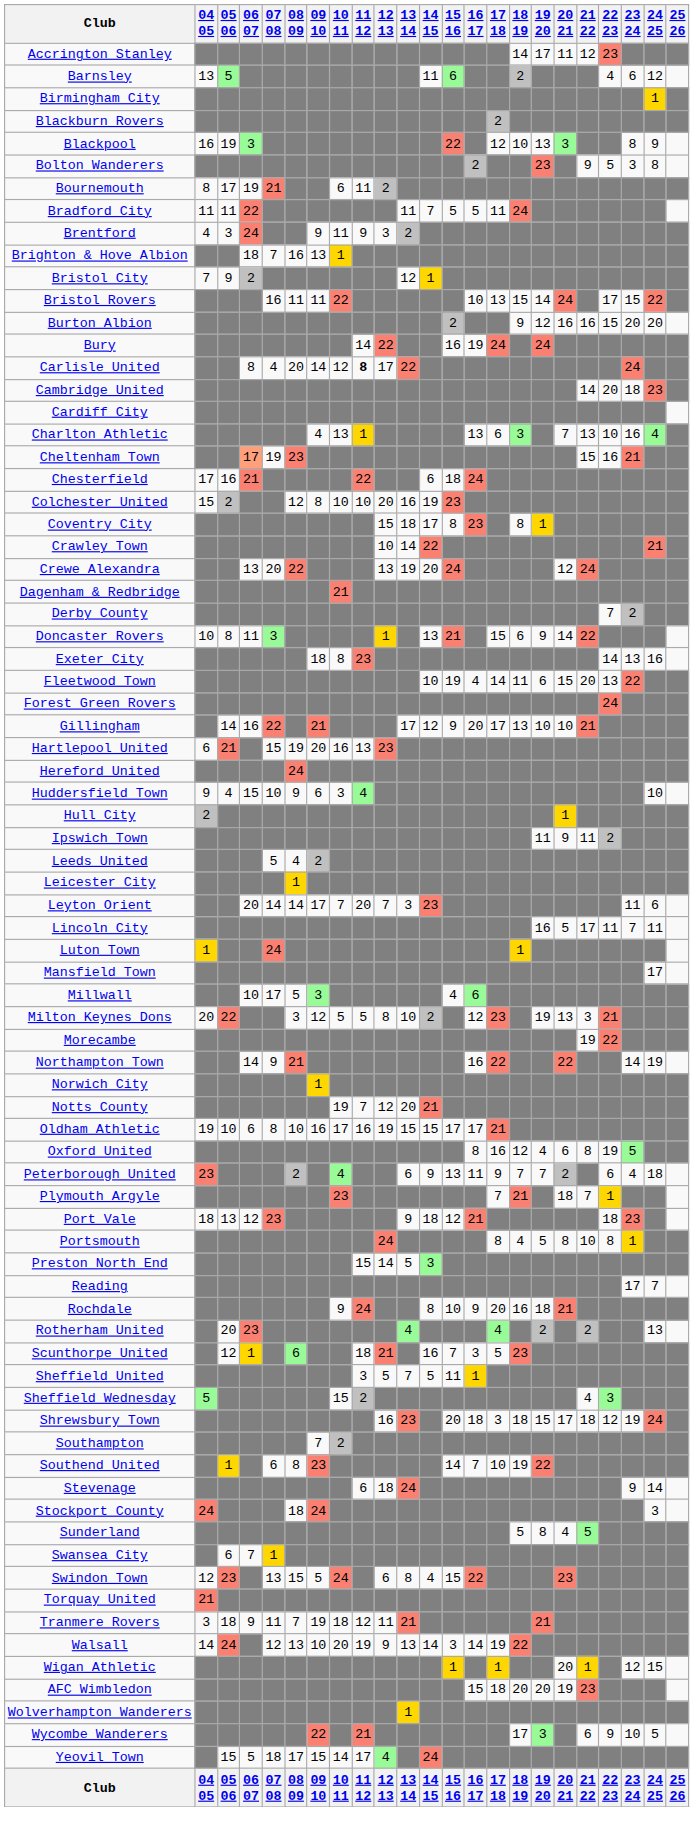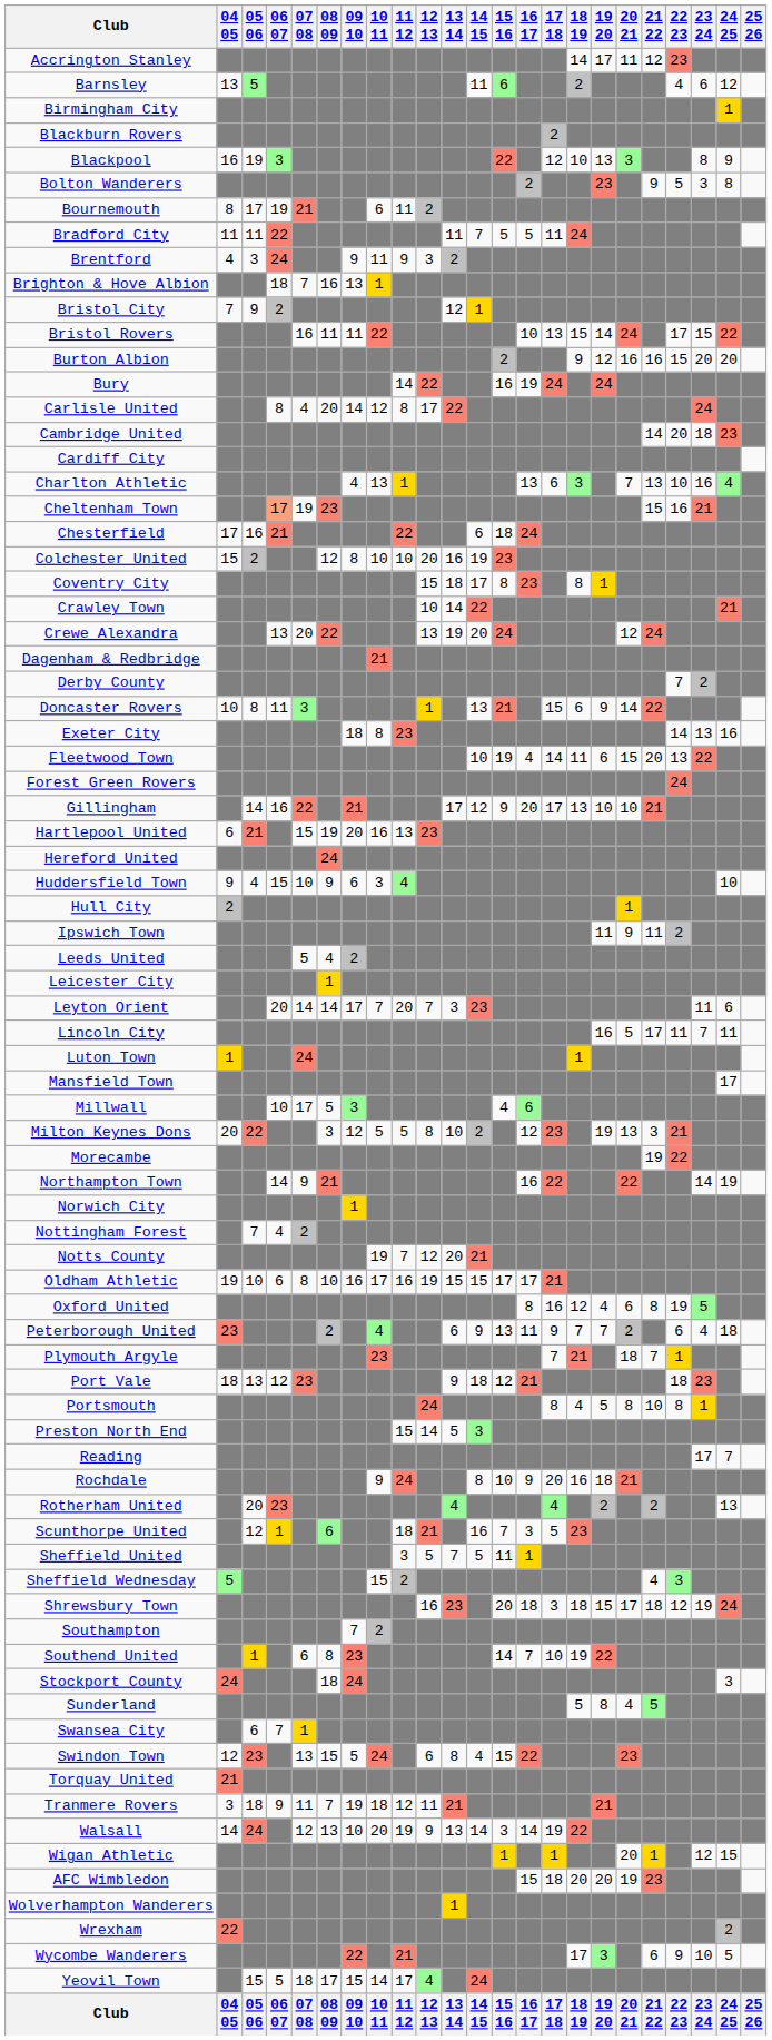Carlisle United | 11 12: bold -> normal
+ row: Nottingham Forest | 7 | 4 | 2
- row: Stevenage | 6 | 18 | 24 | 9 | 14
+ row: Wrexham | 22 | 2
